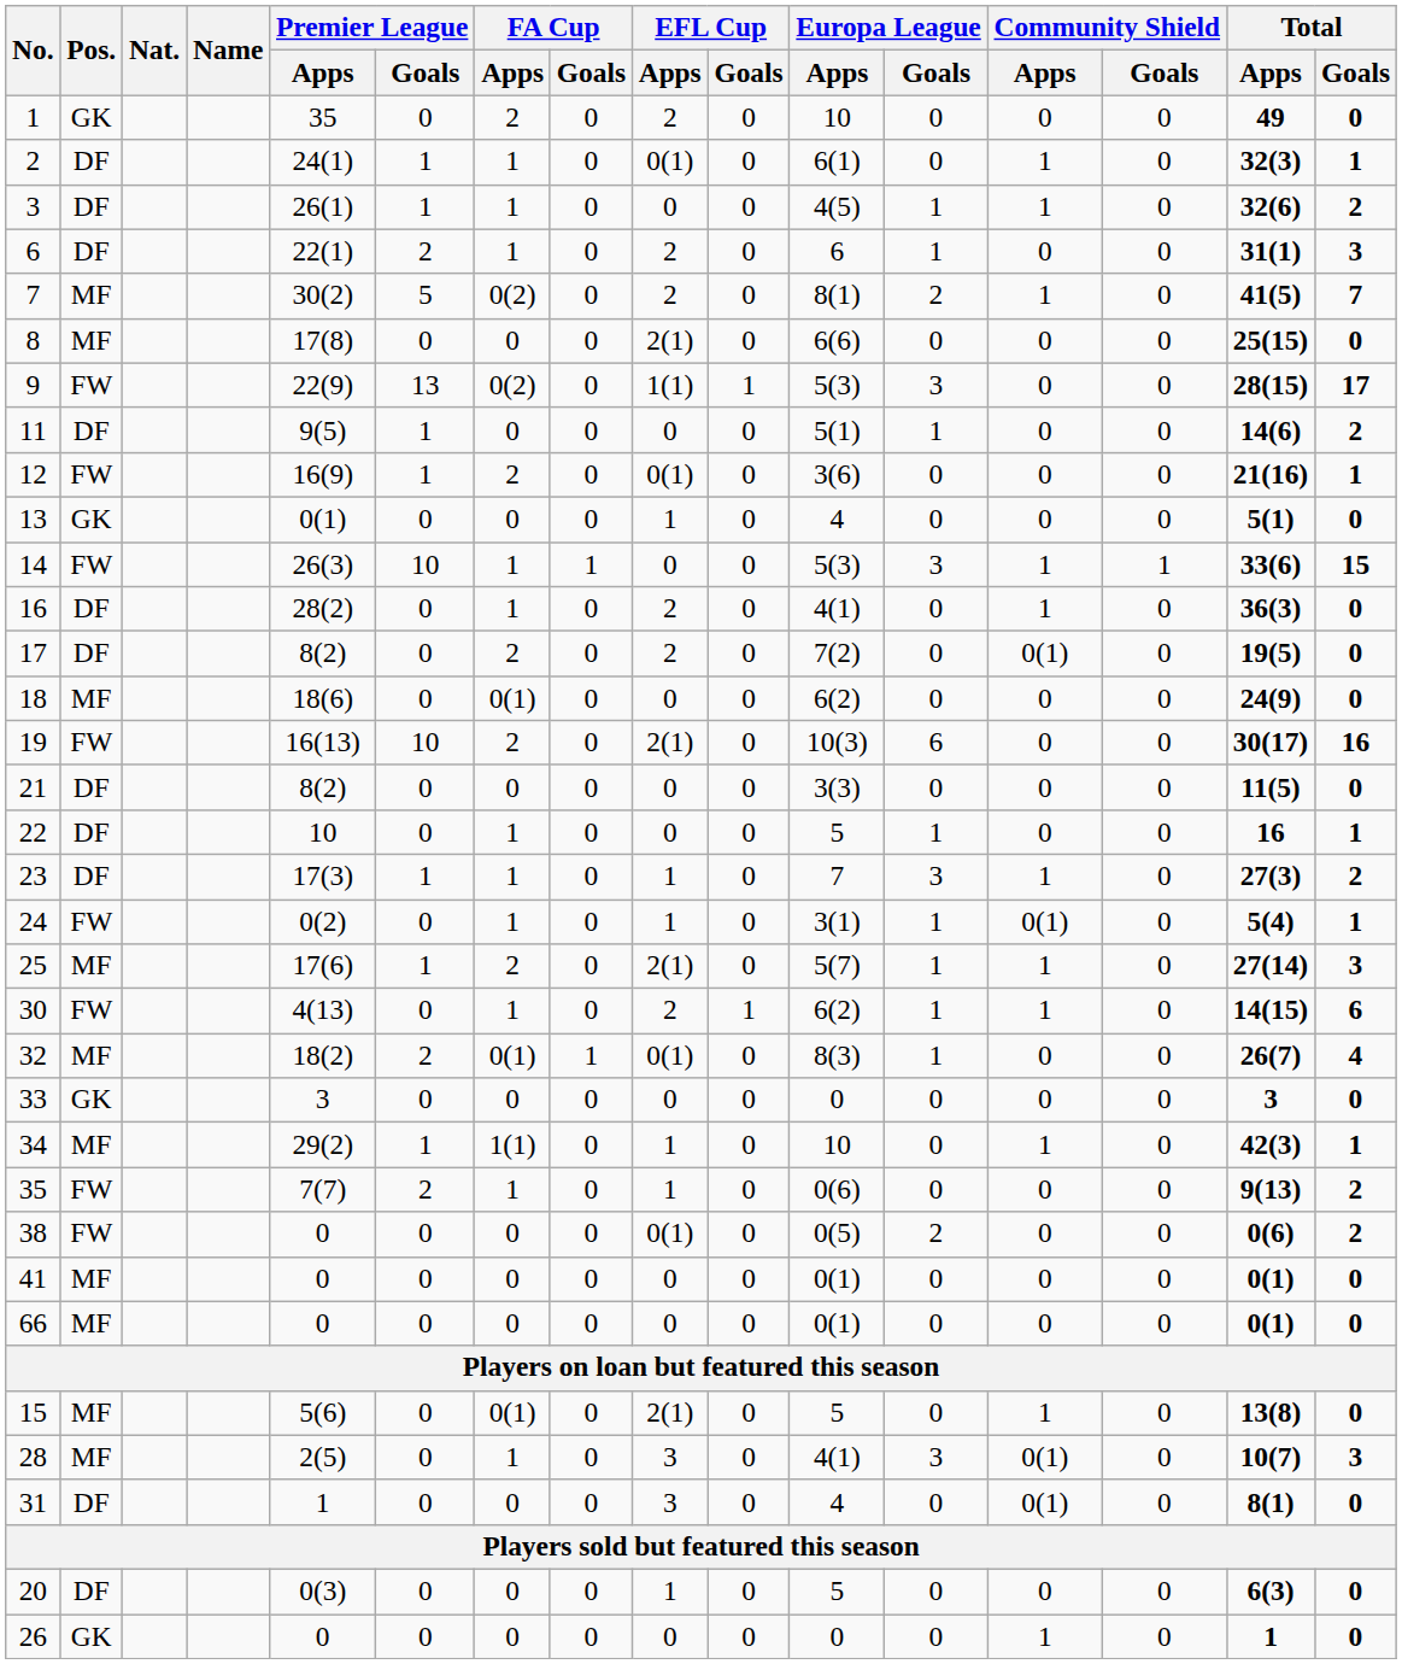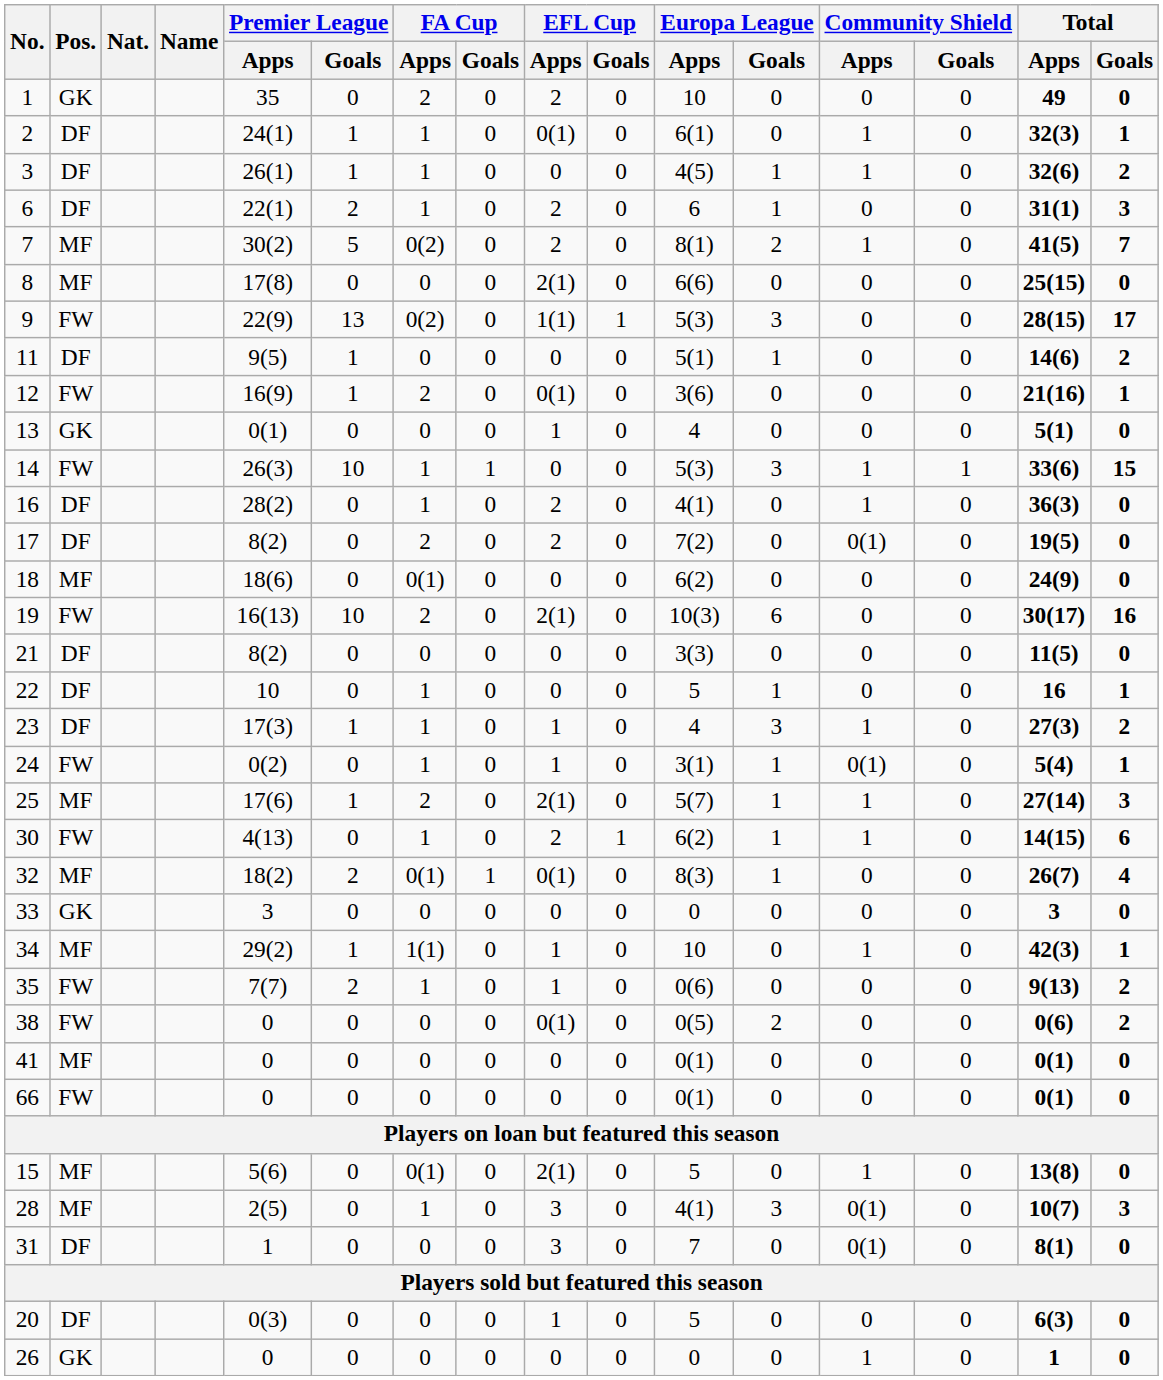23 | Europa League / Apps: 7 -> 4
66 | Pos.: MF -> FW
31 | Europa League / Apps: 4 -> 7
